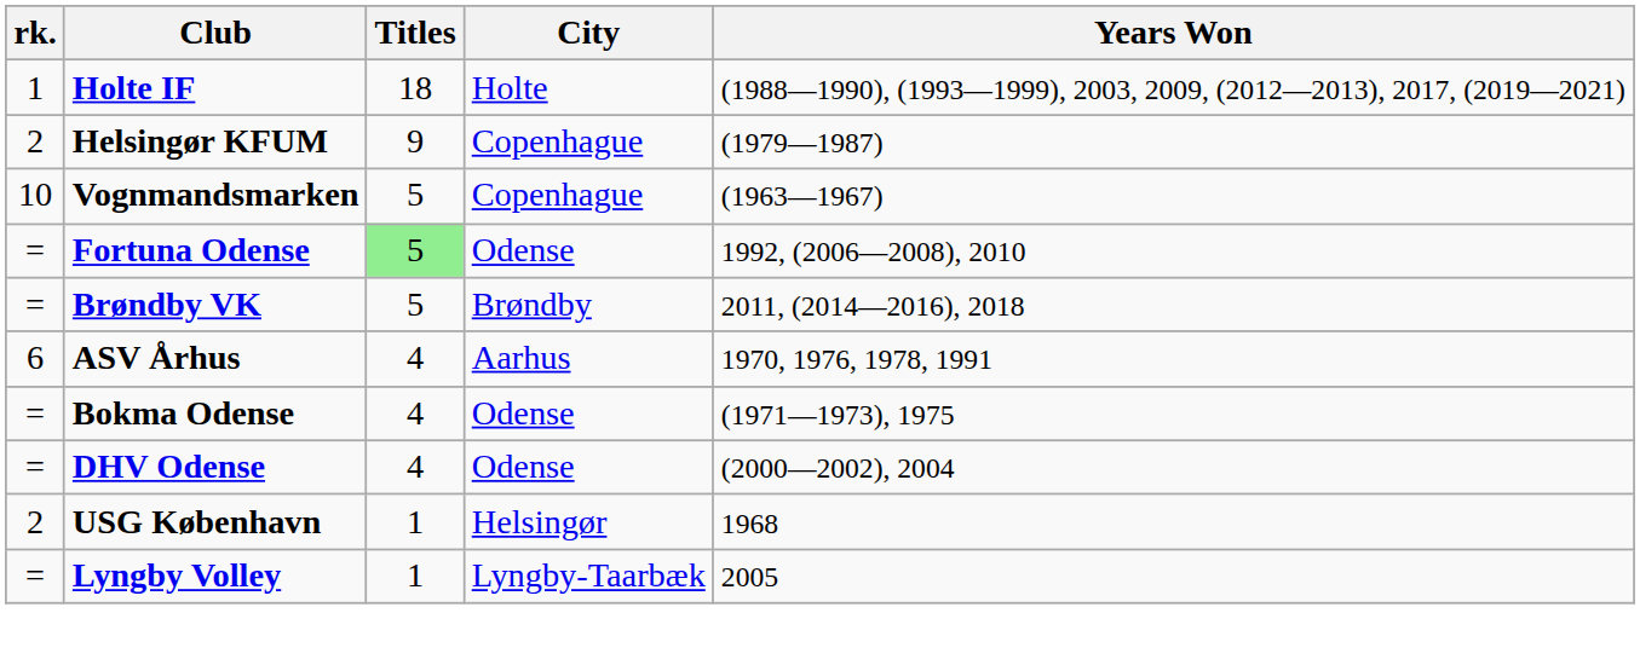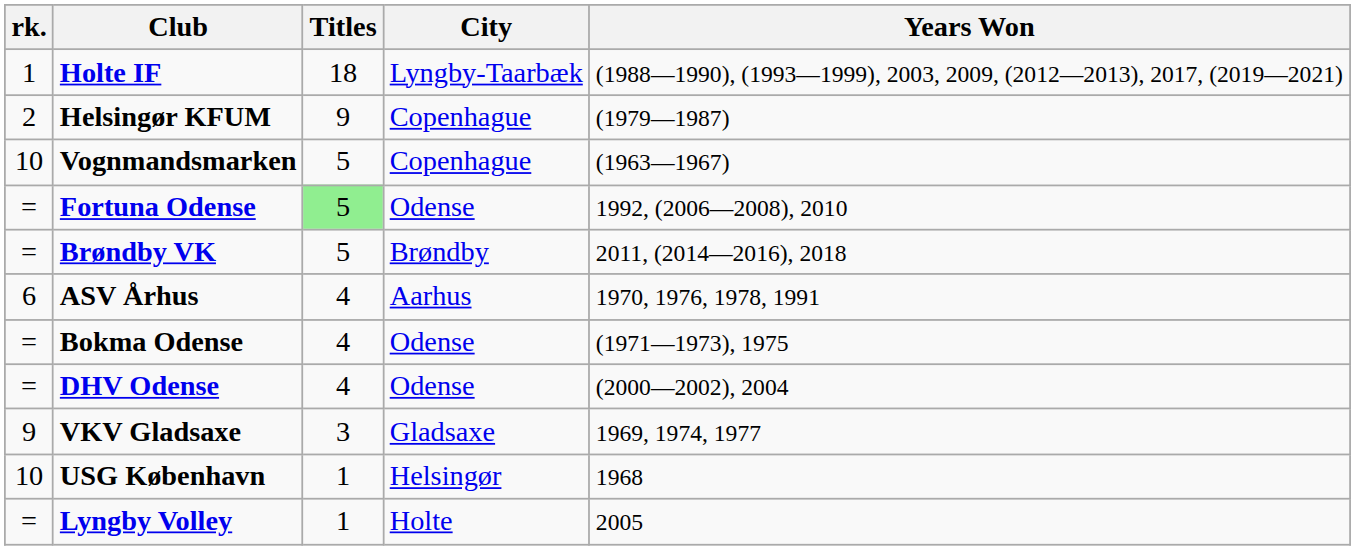Holte IF | City: Holte -> Lyngby-Taarbæk
+ row: 9 | VKV Gladsaxe | 3 | Gladsaxe | 1969, 1974, 1977
USG København | rk.: 2 -> 10
Lyngby Volley | City: Lyngby-Taarbæk -> Holte
